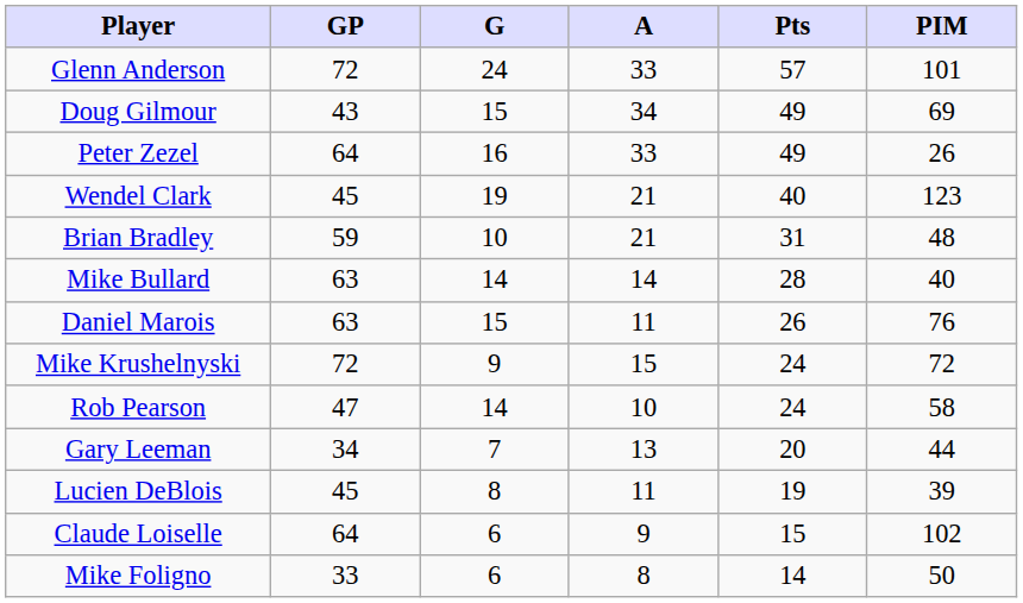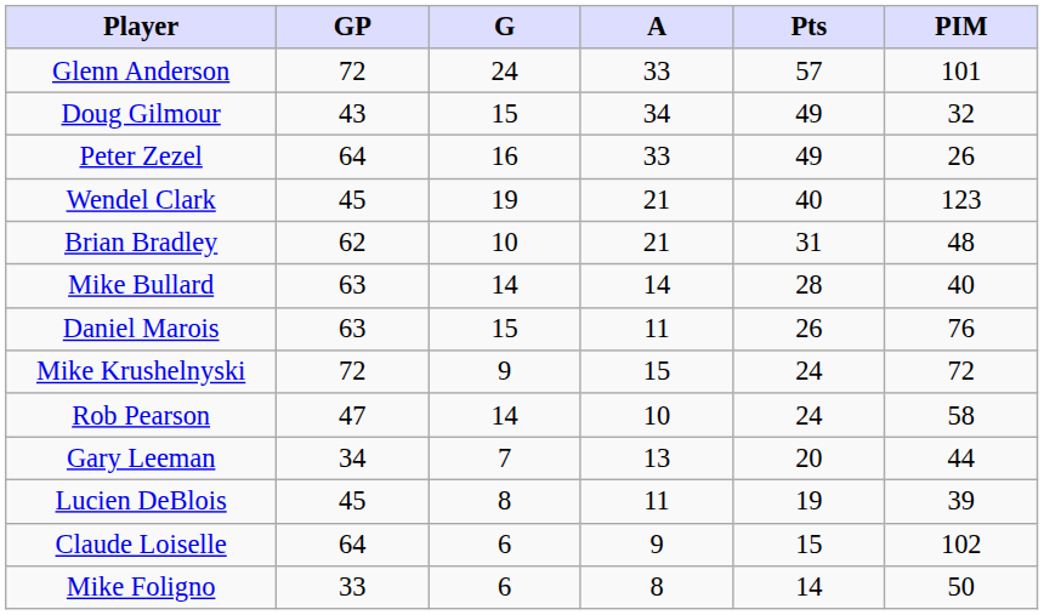Doug Gilmour | PIM: 69 -> 32
Brian Bradley | GP: 59 -> 62
